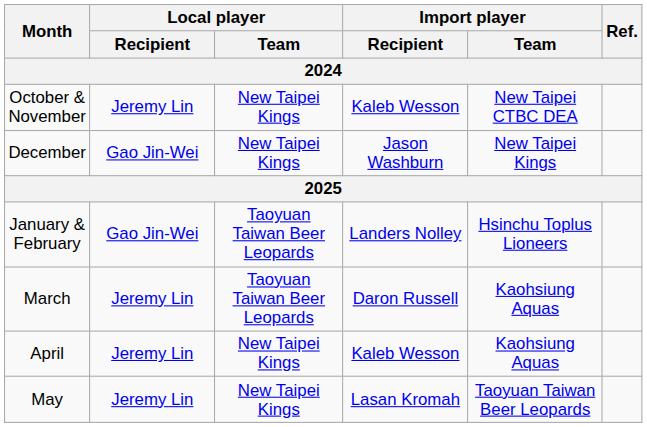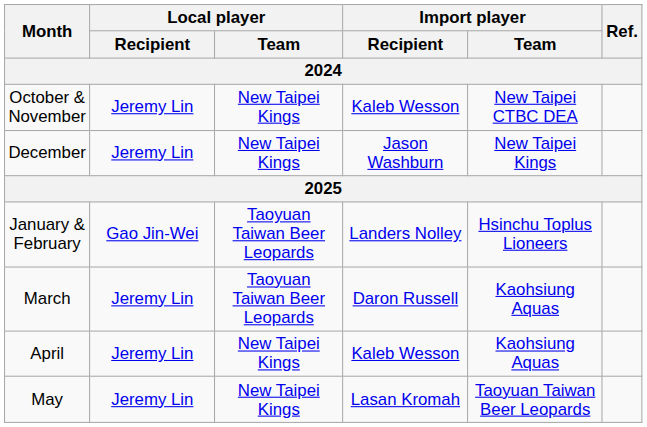December | Local player / Recipient: Gao Jin-Wei -> Jeremy Lin
